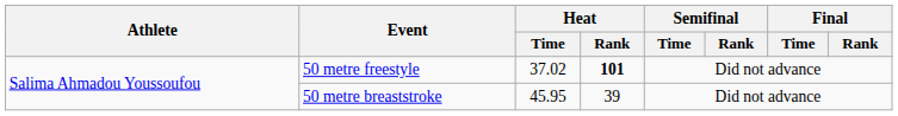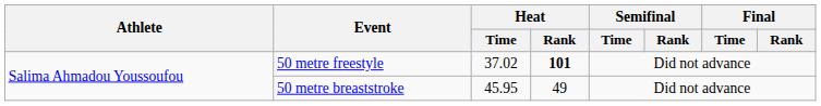50 metre breaststroke | Heat / Rank: 39 -> 49
